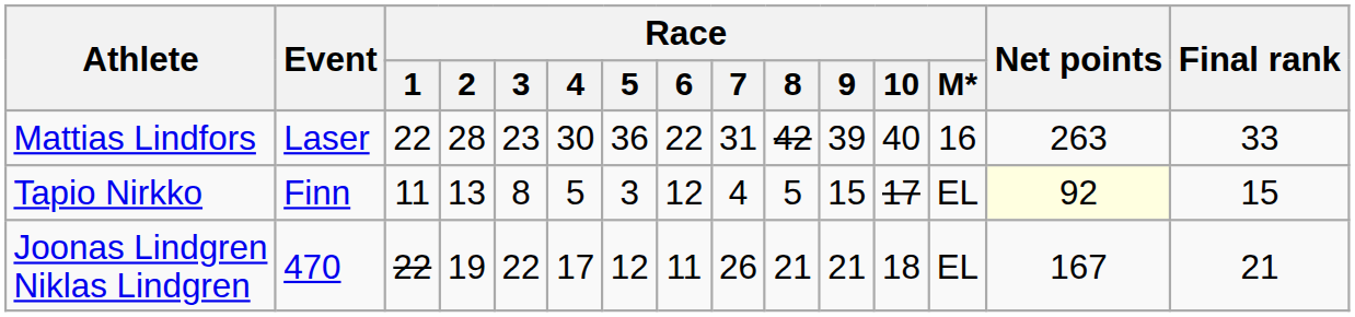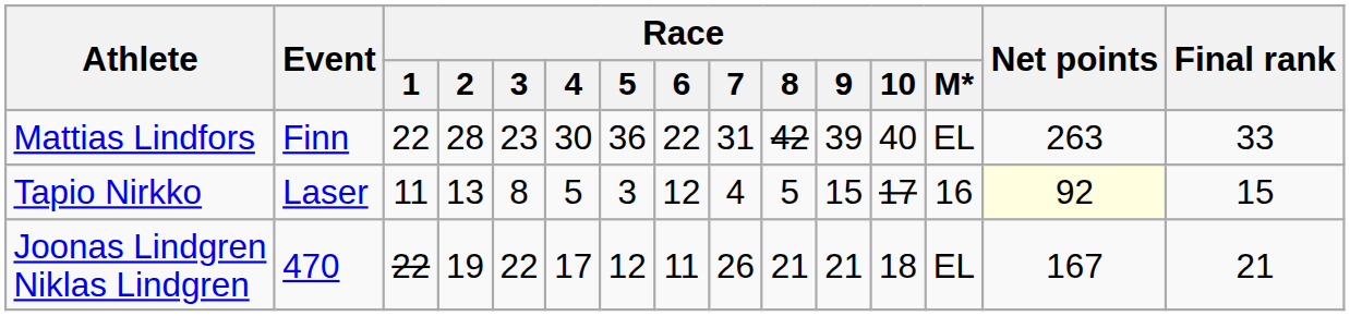Mattias Lindfors | Event: Laser -> Finn
Mattias Lindfors | Race / M*: 16 -> EL
Tapio Nirkko | Event: Finn -> Laser
Tapio Nirkko | Race / M*: EL -> 16
